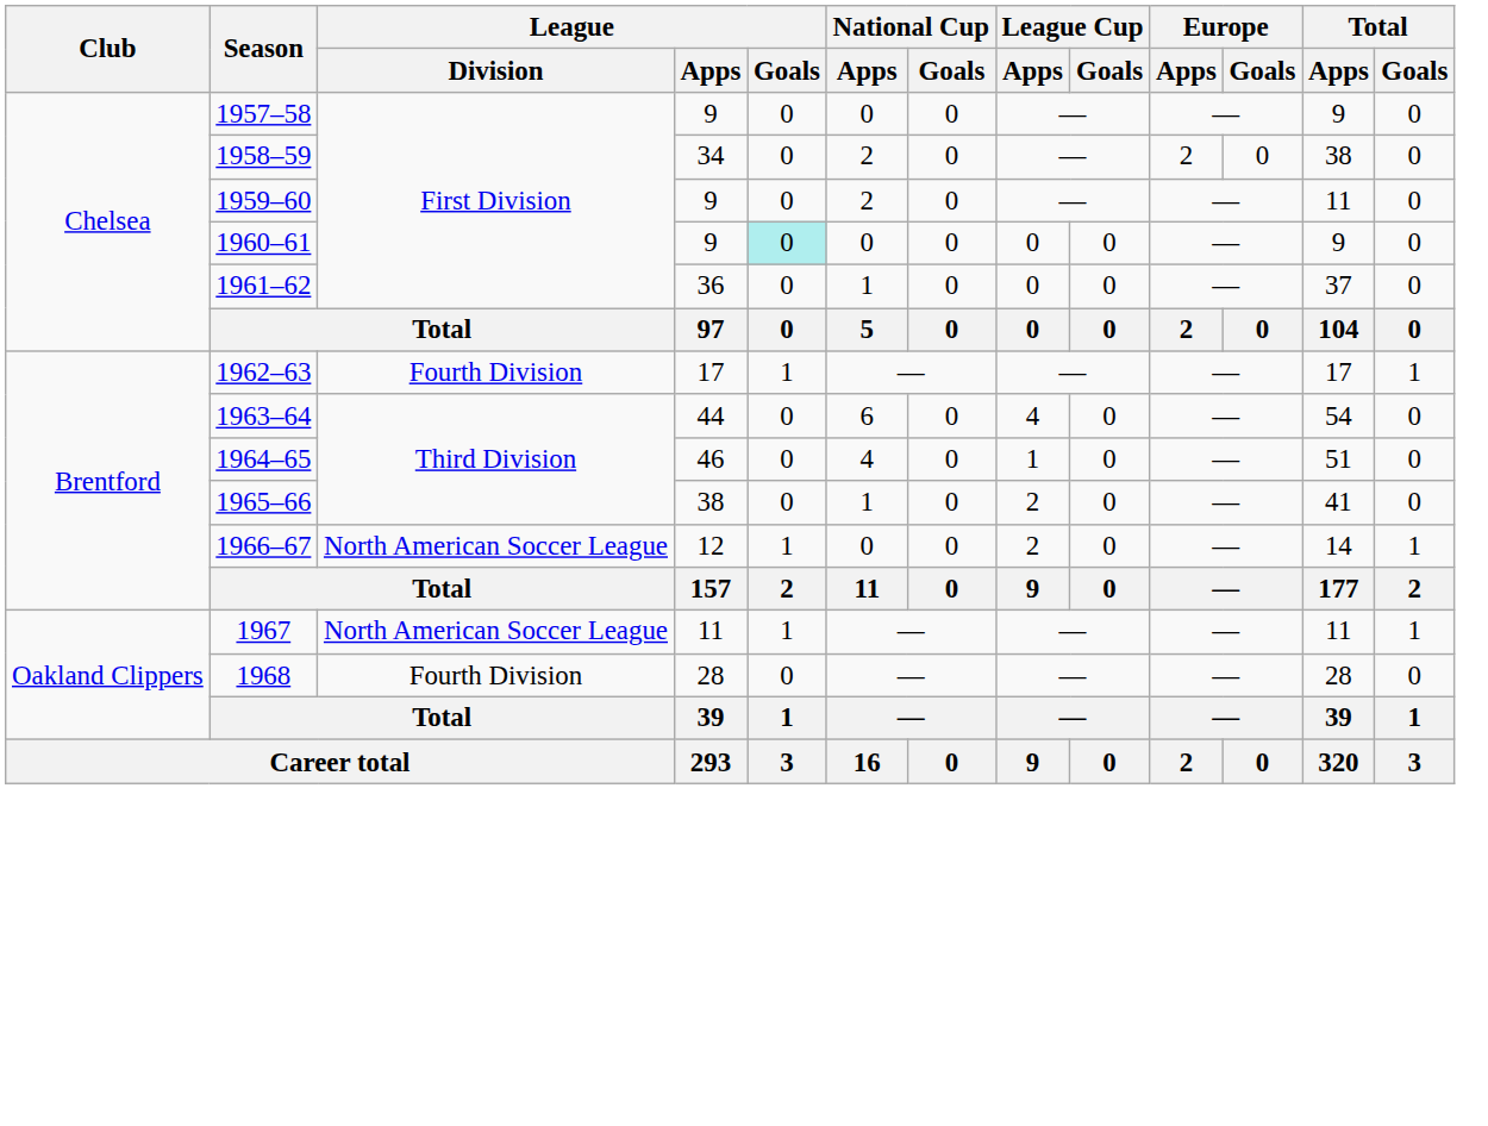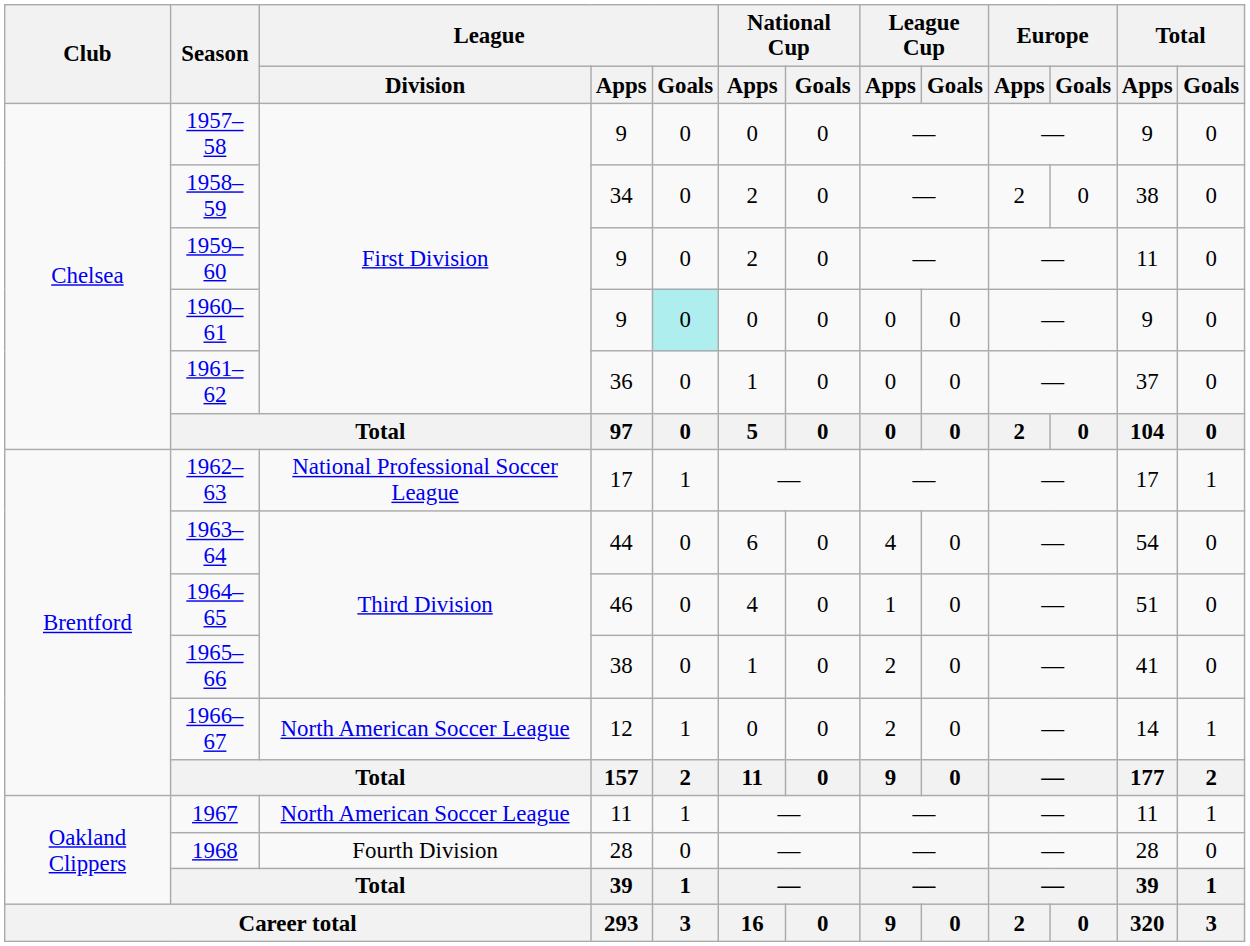1962–63 | League / Division: Fourth Division -> National Professional Soccer League
